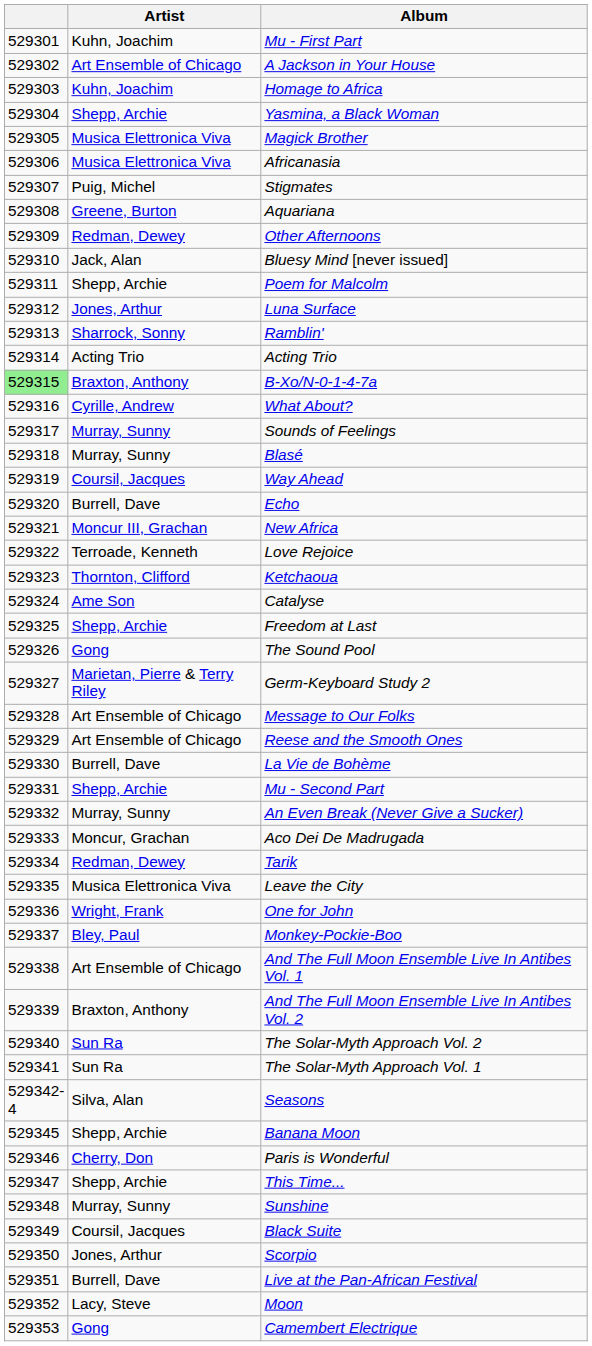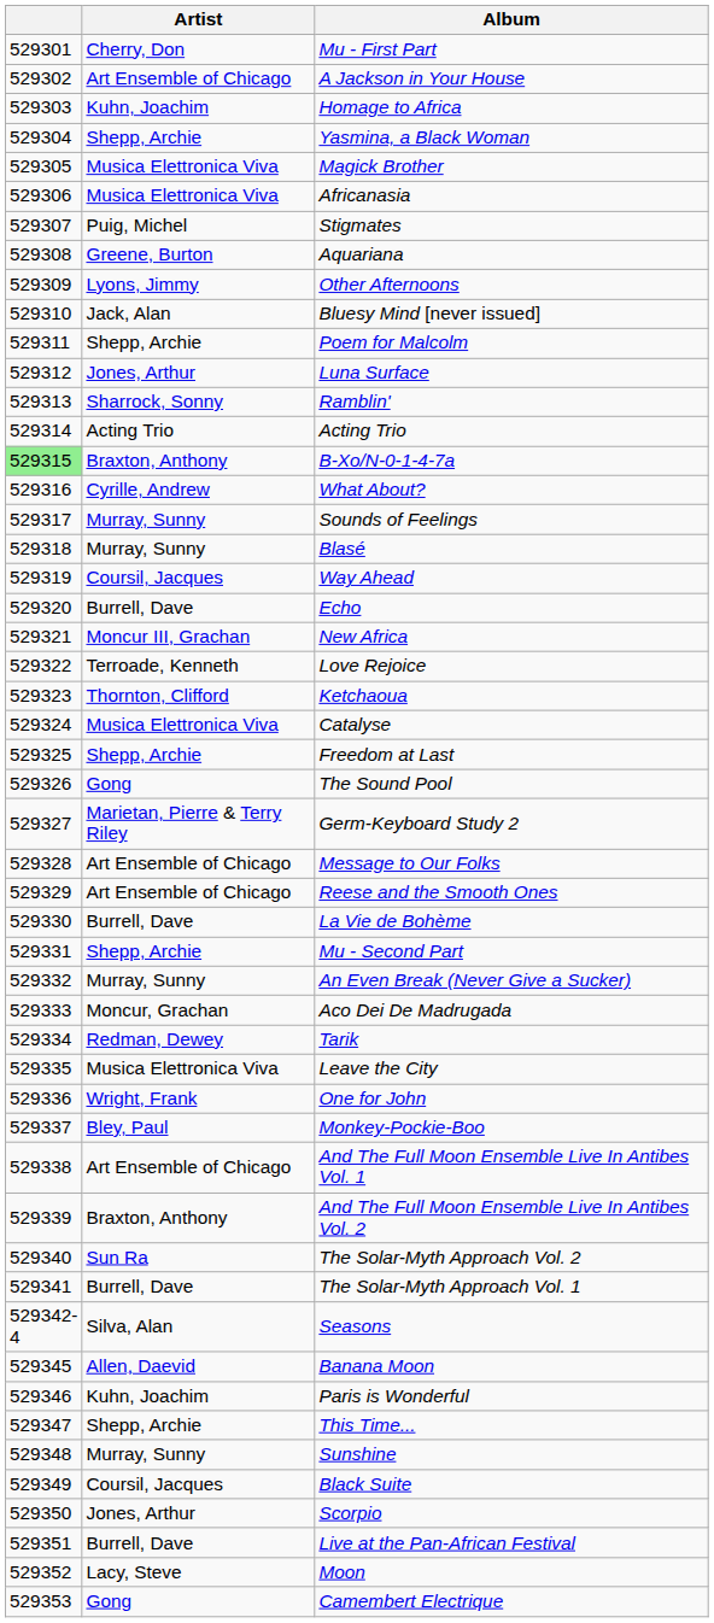Mu - First Part | Artist: Kuhn, Joachim -> Cherry, Don
Other Afternoons | Artist: Redman, Dewey -> Lyons, Jimmy
Catalyse | Artist: Ame Son -> Musica Elettronica Viva
The Solar-Myth Approach Vol. 1 | Artist: Sun Ra -> Burrell, Dave
Banana Moon | Artist: Shepp, Archie -> Allen, Daevid
Paris is Wonderful | Artist: Cherry, Don -> Kuhn, Joachim
